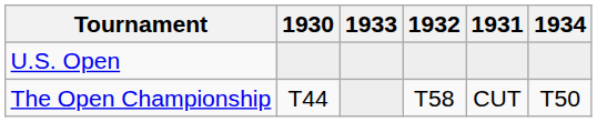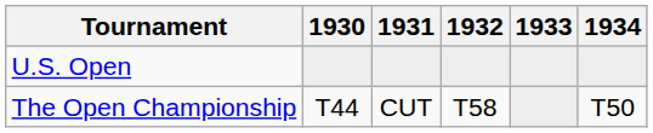columns swapped: 1931 <-> 1933
